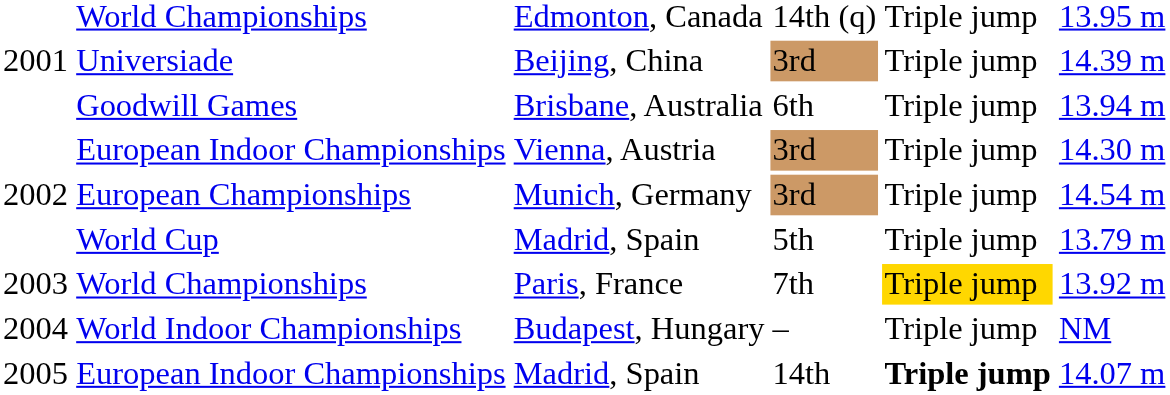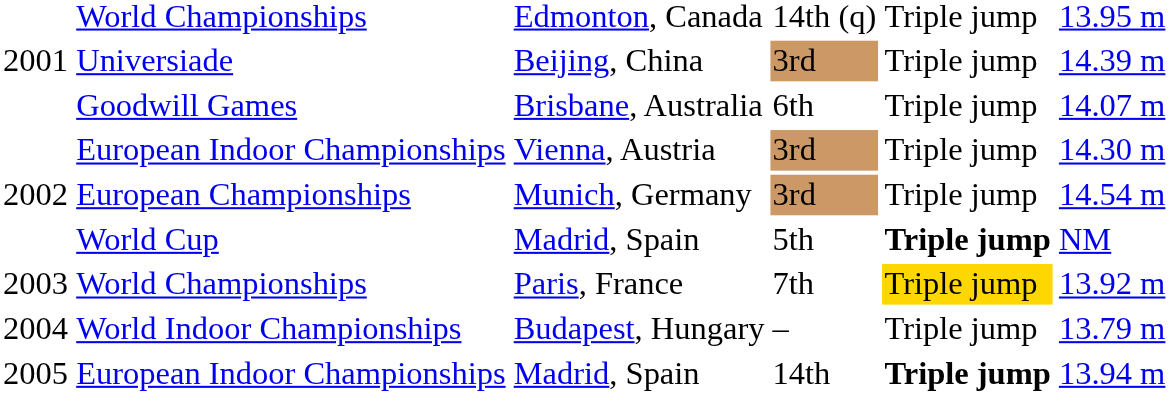Goodwill Games | column 6: 13.94 m -> 14.07 m
World Cup | column 5: normal -> bold
World Cup | column 6: 13.79 m -> NM
World Indoor Championships | column 6: NM -> 13.79 m
European Indoor Championships / Madrid, Spain | column 6: 14.07 m -> 13.94 m
